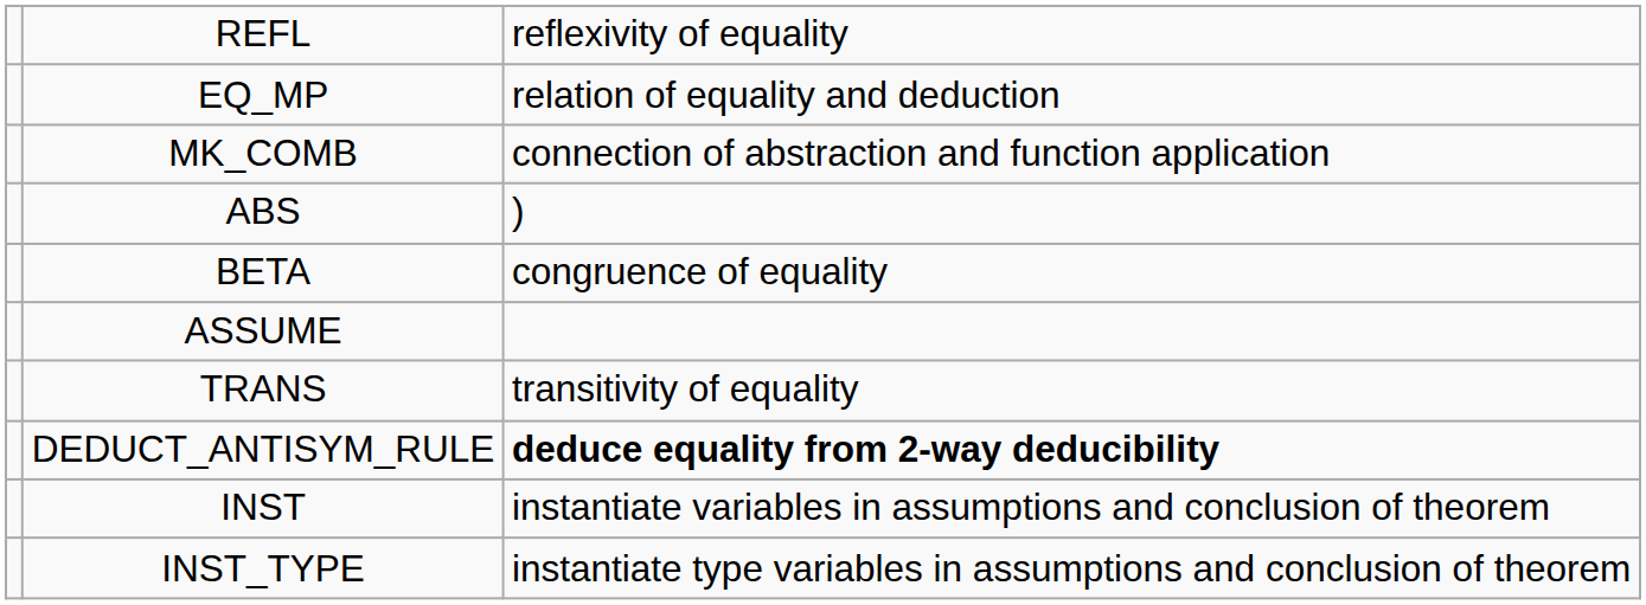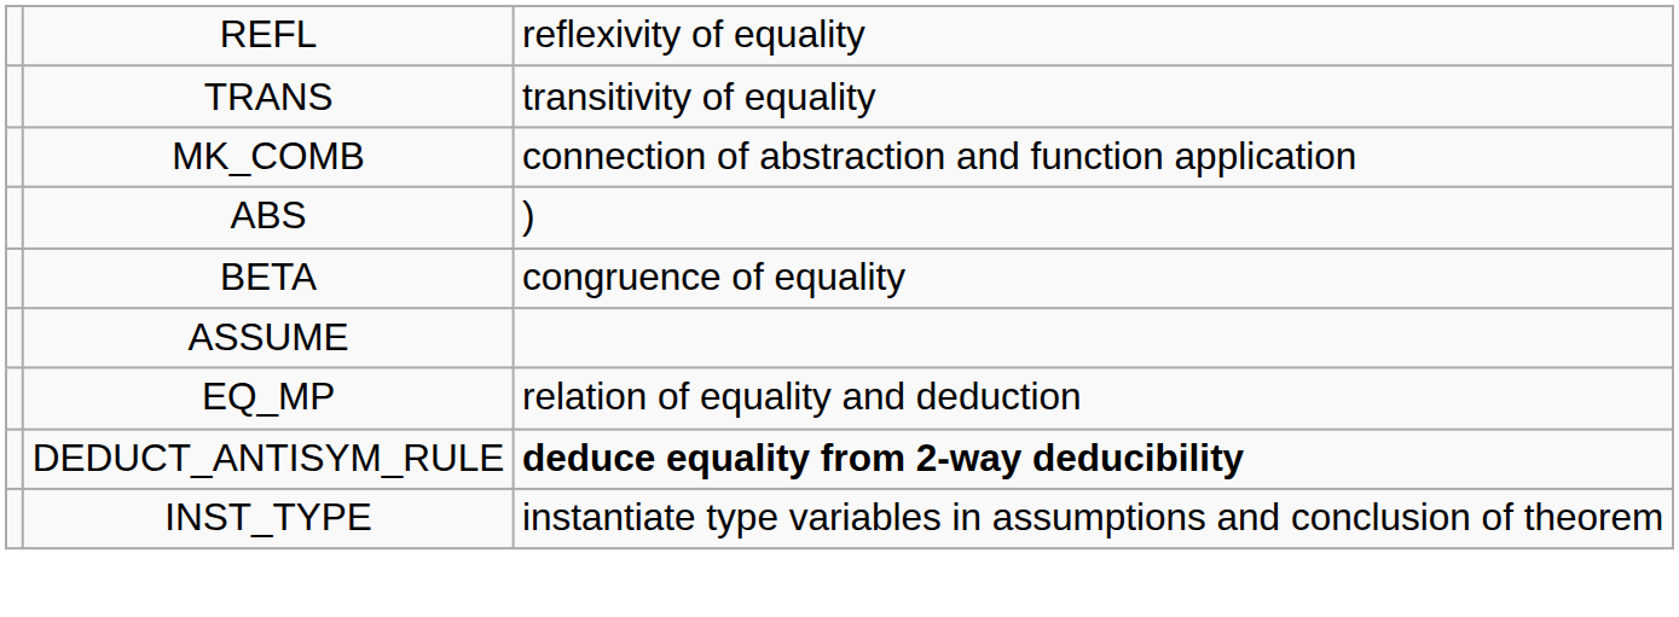rows swapped: TRANS <-> EQ_MP
- row: INST | instantiate variables in assumptions and conclusion of theorem
